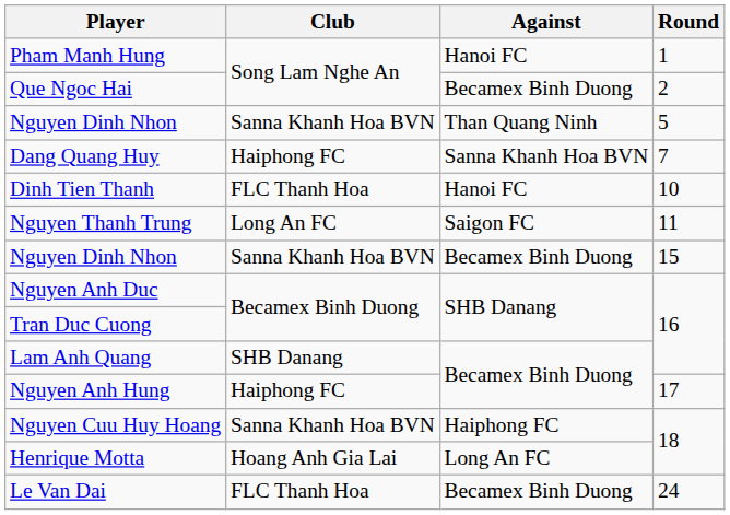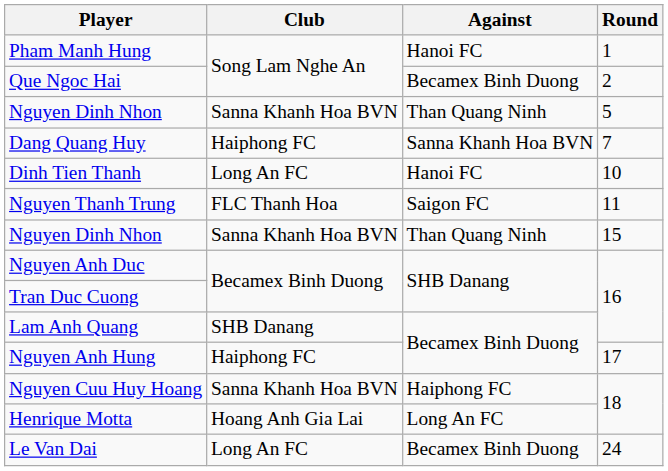Dinh Tien Thanh | Club: FLC Thanh Hoa -> Long An FC
Nguyen Thanh Trung | Club: Long An FC -> FLC Thanh Hoa
Nguyen Dinh Nhon / 15 | Against: Becamex Binh Duong -> Than Quang Ninh
Le Van Dai | Club: FLC Thanh Hoa -> Long An FC
